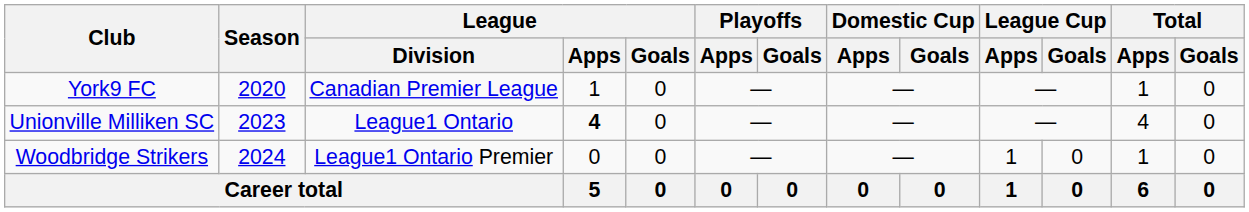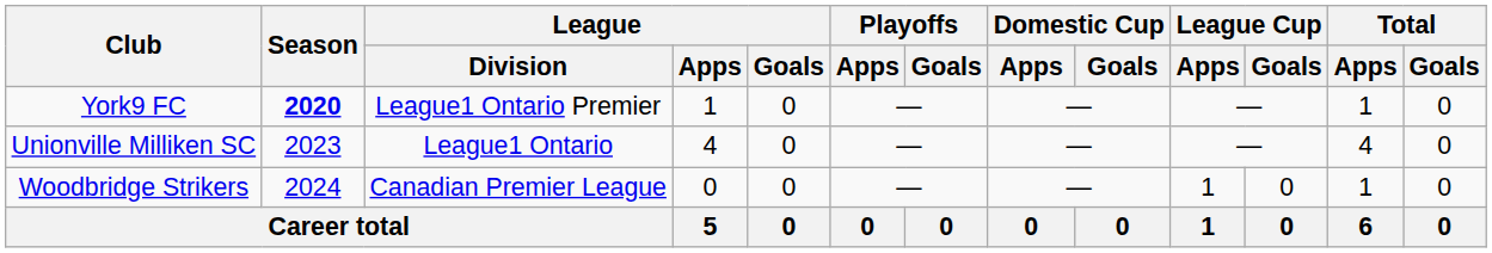York9 FC | Season: normal -> bold
York9 FC | League / Division: Canadian Premier League -> League1 Ontario Premier
Unionville Milliken SC | League / Apps: bold -> normal
Woodbridge Strikers | League / Division: League1 Ontario Premier -> Canadian Premier League
